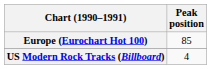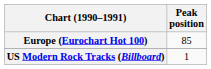US Modern Rock Tracks (Billboard) | Peak position: 4 -> 1
